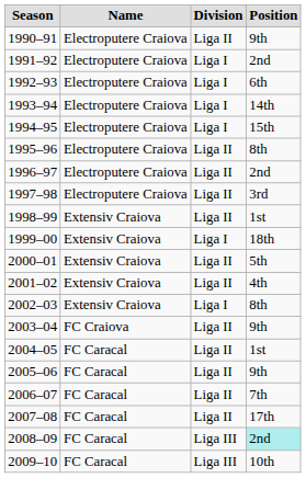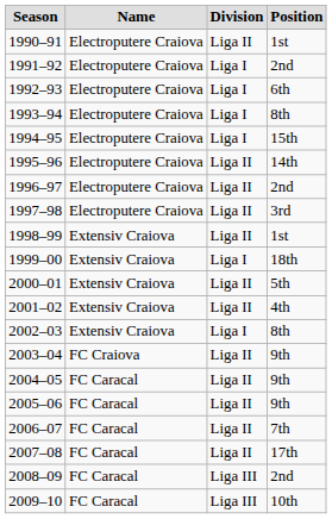1990–91 | Position: 9th -> 1st
1993–94 | Position: 14th -> 8th
1995–96 | Position: 8th -> 14th
2004–05 | Position: 1st -> 9th
2008–09 | Position: paleturquoise background -> no background
